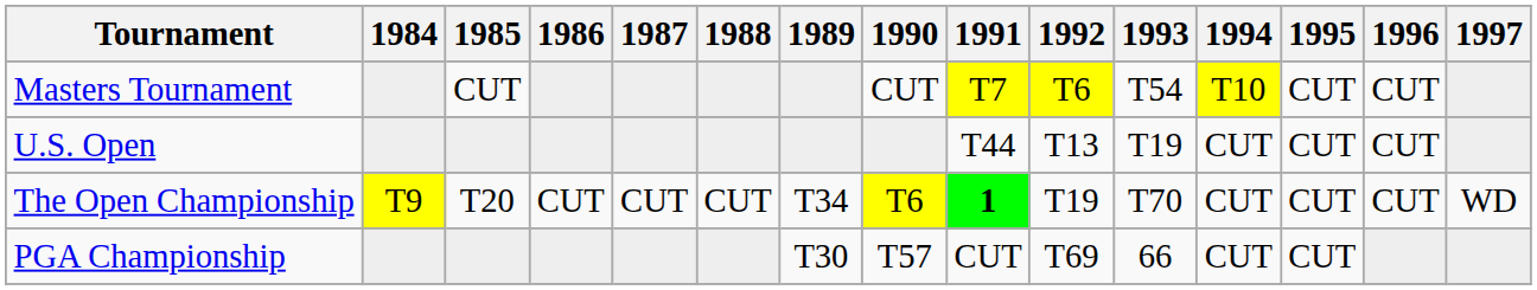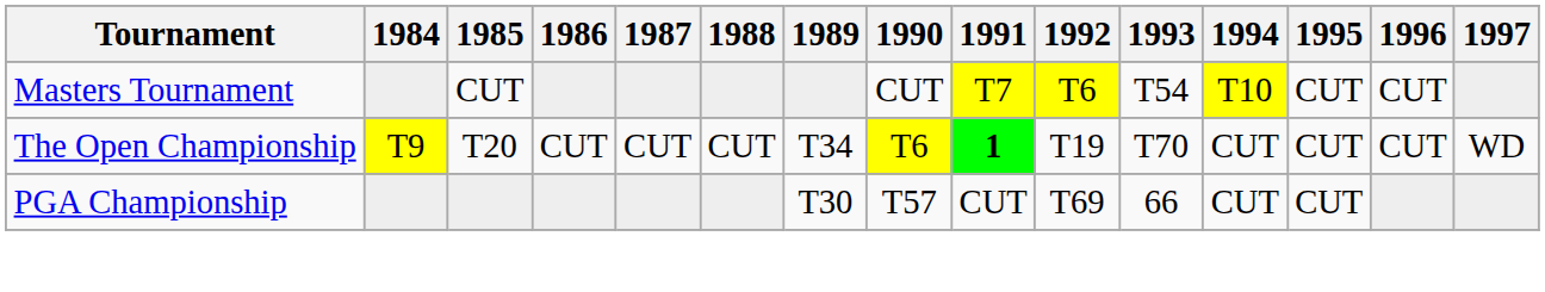- row: U.S. Open | T44 | T13 | T19 | CUT | CUT | CUT
